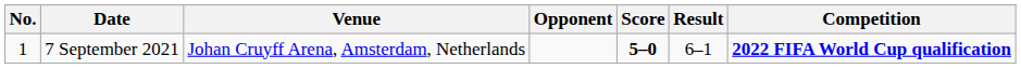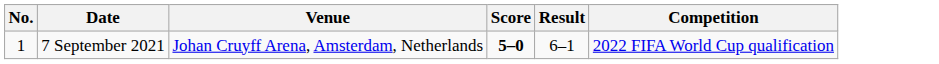- column: Opponent
7 September 2021 | Competition: bold -> normal
